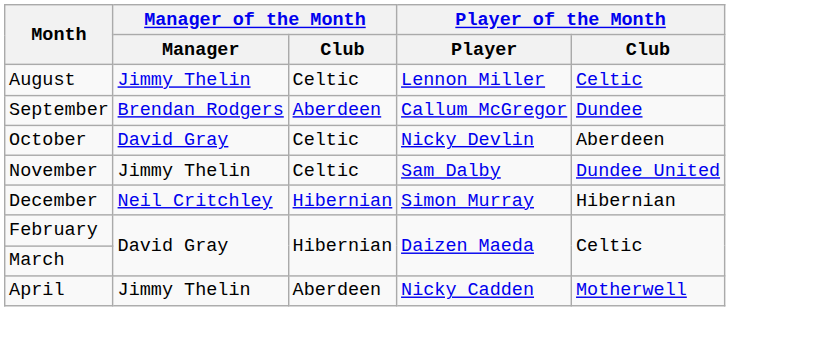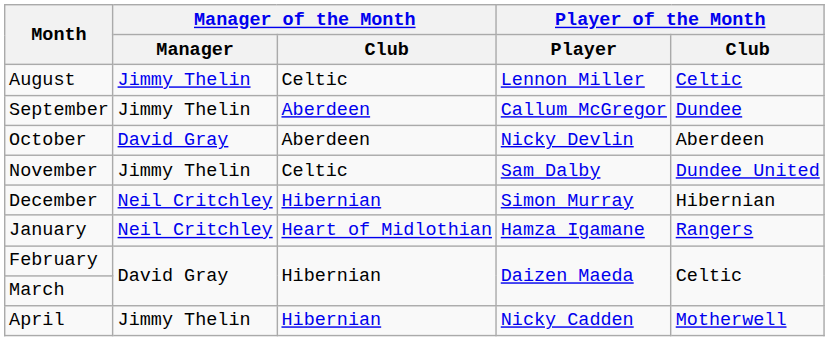September | Manager of the Month / Manager: Brendan Rodgers -> Jimmy Thelin
October | Manager of the Month / Club: Celtic -> Aberdeen
+ row: January | Neil Critchley | Heart of Midlothian | Hamza Igamane | Rangers
April | Manager of the Month / Club: Aberdeen -> Hibernian
